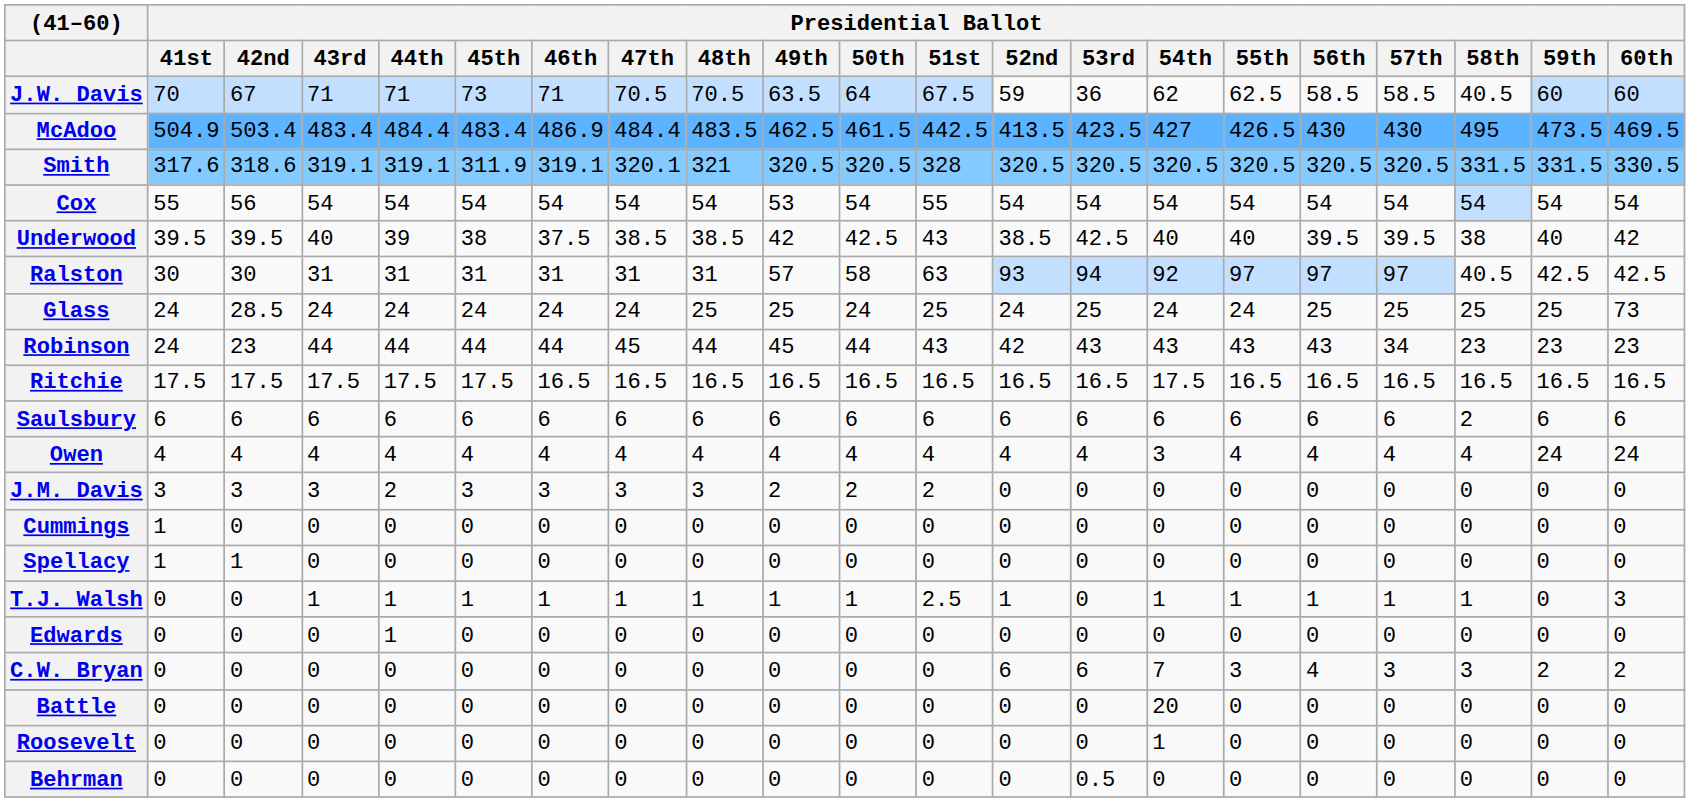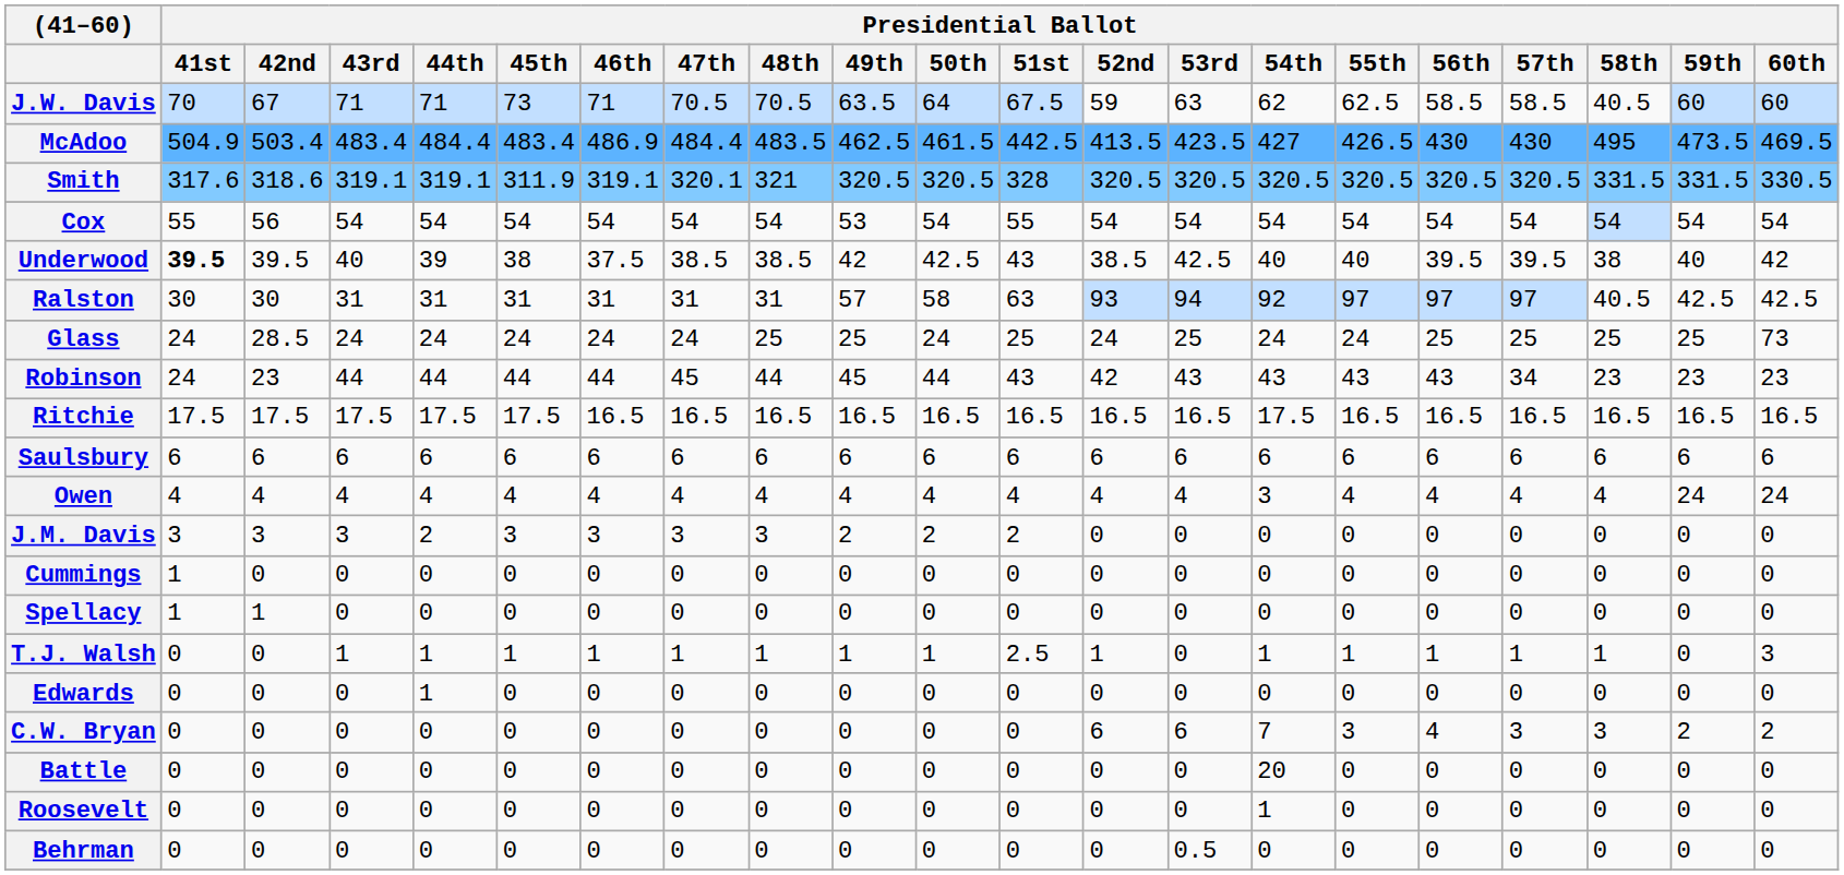J.W. Davis | Presidential Ballot / 53rd: 36 -> 63
Underwood | Presidential Ballot / 41st: normal -> bold
Saulsbury | Presidential Ballot / 58th: 2 -> 6
